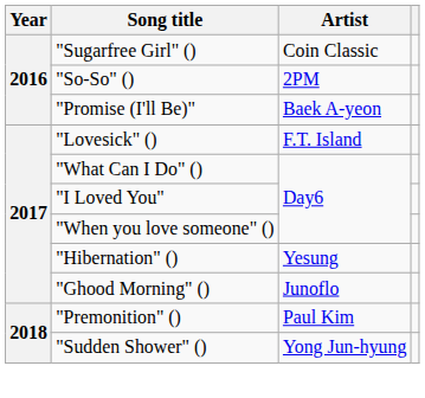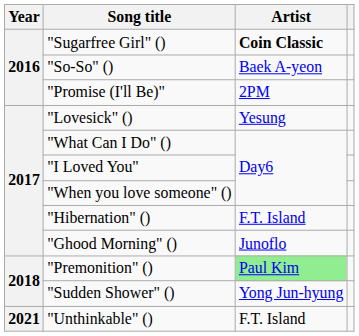"Sugarfree Girl" () | Artist: normal -> bold
"So-So" () | Artist: 2PM -> Baek A-yeon
"Promise (I'll Be)" | Artist: Baek A-yeon -> 2PM
"Lovesick" () | Artist: F.T. Island -> Yesung
"Hibernation" () | Artist: Yesung -> F.T. Island
"Premonition" () | Artist: no background -> lightgreen background
+ row: 2021 | "Unthinkable" () | F.T. Island
